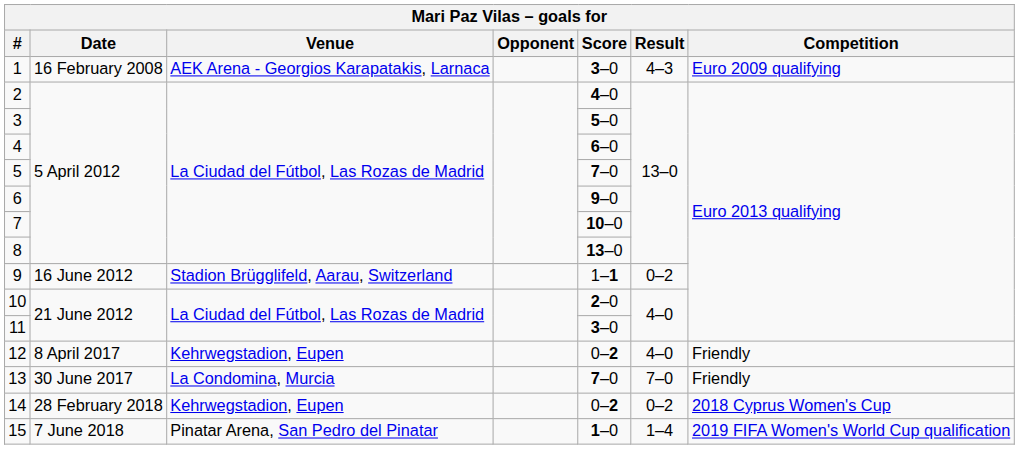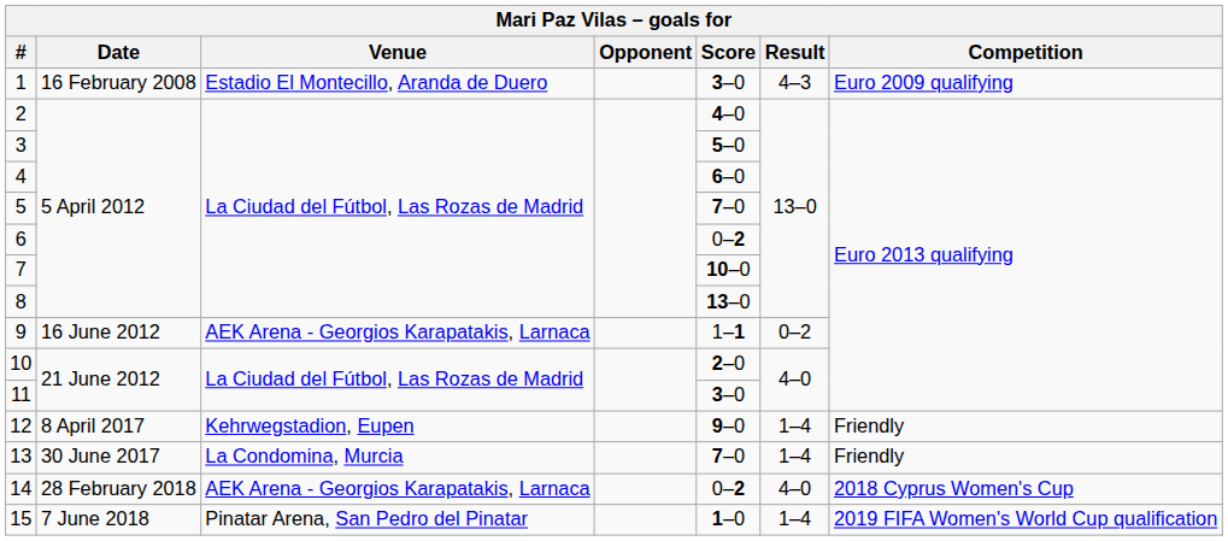1 | Venue: AEK Arena - Georgios Karapatakis, Larnaca -> Estadio El Montecillo, Aranda de Duero
6 | Score: 9–0 -> 0–2
9 | Venue: Stadion Brügglifeld, Aarau, Switzerland -> AEK Arena - Georgios Karapatakis, Larnaca
12 | Score: 0–2 -> 9–0
12 | Result: 4–0 -> 1–4
13 | Result: 7–0 -> 1–4
14 | Venue: Kehrwegstadion, Eupen -> AEK Arena - Georgios Karapatakis, Larnaca
14 | Result: 0–2 -> 4–0
